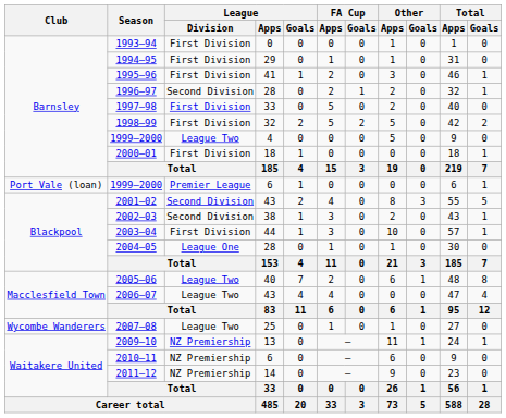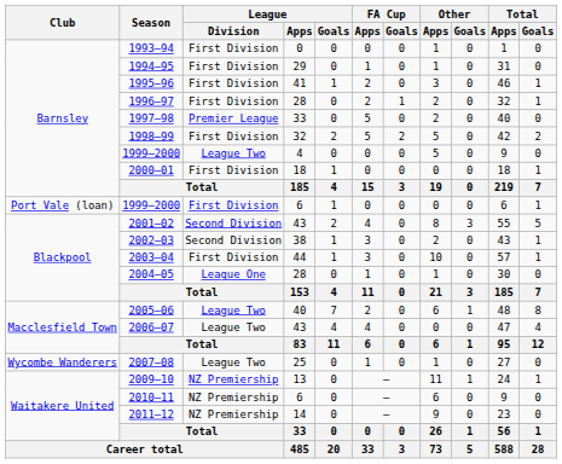1996–97 | League / Division: Second Division -> First Division
1997–98 | League / Division: First Division -> Premier League
1999–2000 / 6 | League / Division: Premier League -> First Division
